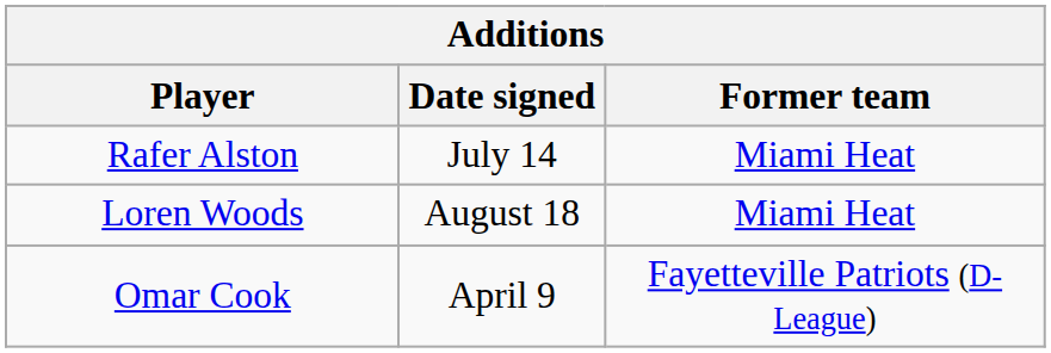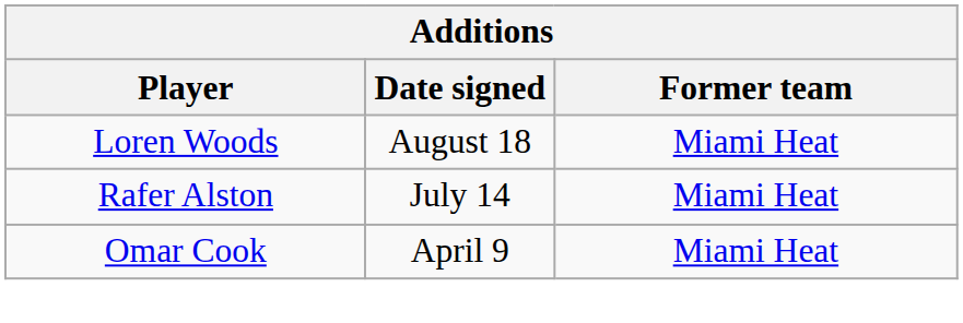rows swapped: Rafer Alston <-> Loren Woods
Omar Cook | Former team: Fayetteville Patriots (D-League) -> Miami Heat
